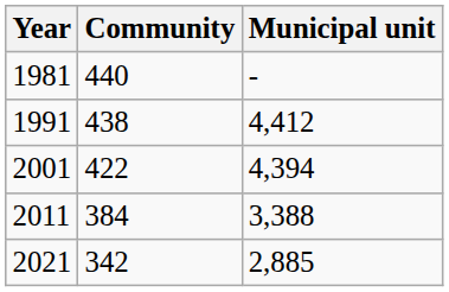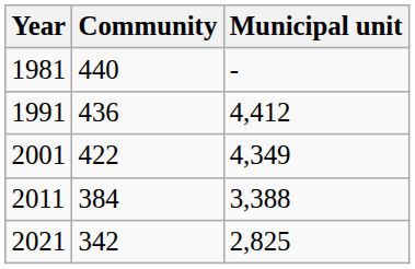1991 | Community: 438 -> 436
2001 | Municipal unit: 4,394 -> 4,349
2021 | Municipal unit: 2,885 -> 2,825
